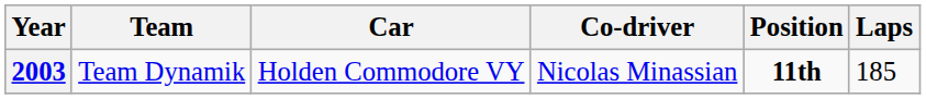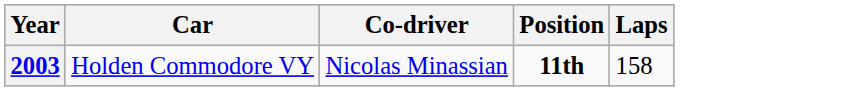- column: Team | Team Dynamik
2003 | Laps: 185 -> 158
